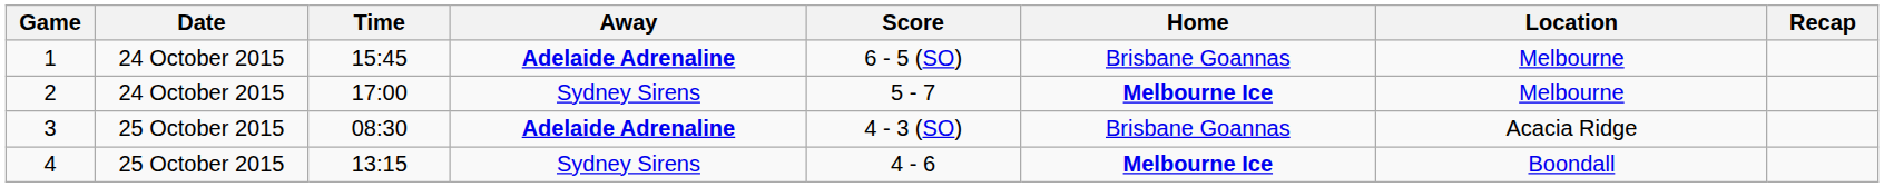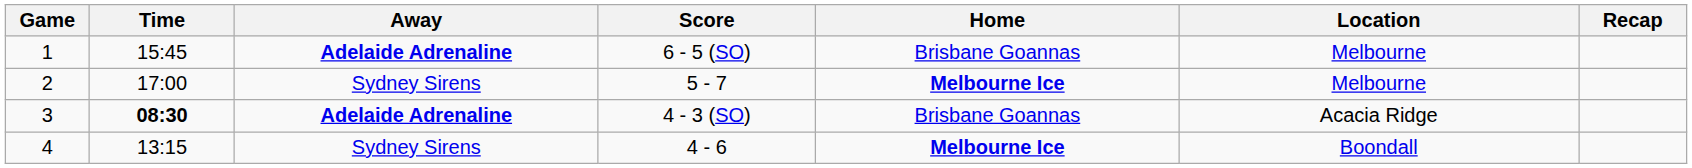- column: Date | 24 October 2015 | 24 October 2015 | 25 October 2015 | 25 October 2015
3 | Time: normal -> bold
